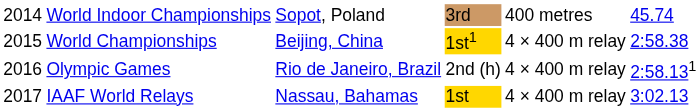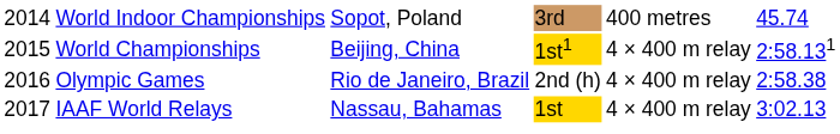World Championships | column 6: 2:58.38 -> 2:58.131
Olympic Games | column 6: 2:58.131 -> 2:58.38
